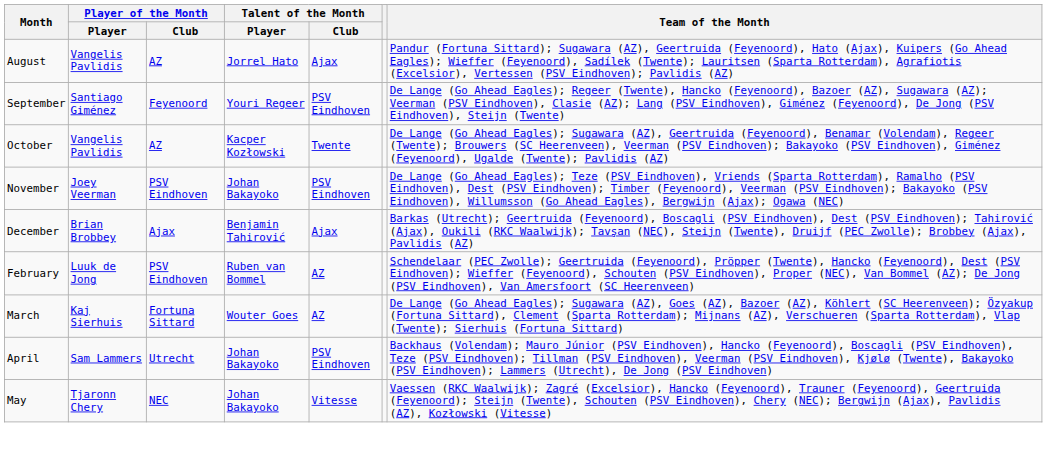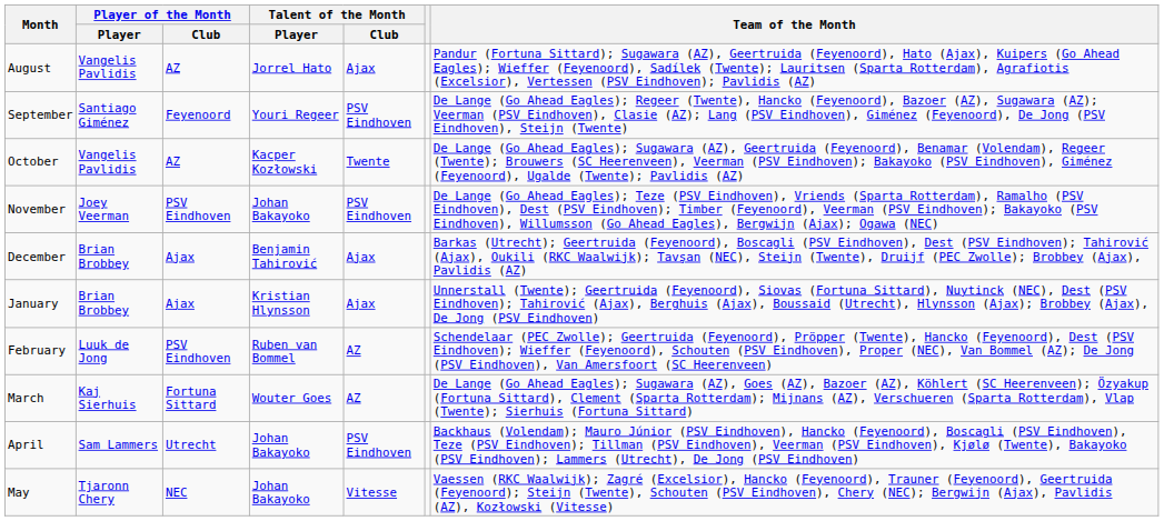+ row: January | Brian Brobbey | Ajax | Kristian Hlynsson | Ajax | Unnerstall (Twente); Geertruida (Feyenoord), Siovas (Fortuna Sittard), Nuytinck (NEC), Dest (PSV Eindhoven); Tahirović (Ajax), Berghuis (Ajax), Boussaid (Utrecht), Hlynsson (Ajax); Brobbey (Ajax), De Jong (PSV Eindhoven)
